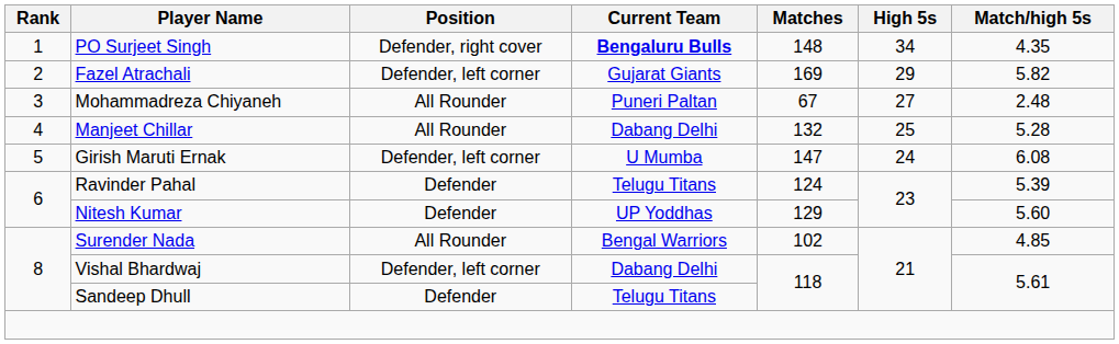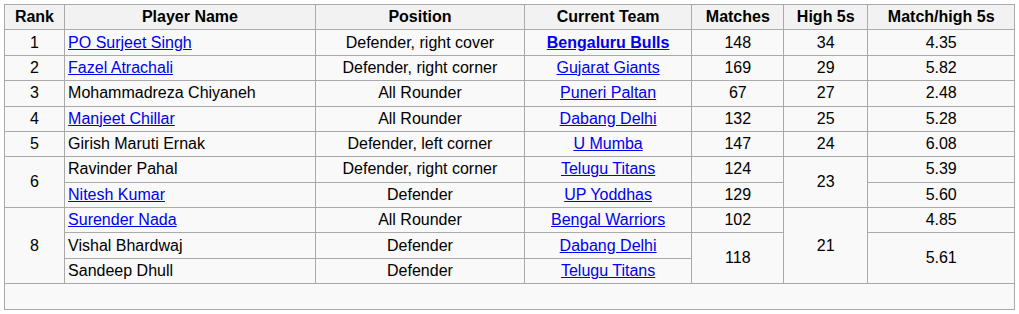Fazel Atrachali | Position: Defender, left corner -> Defender, right corner
Ravinder Pahal | Position: Defender -> Defender, right corner
Vishal Bhardwaj | Position: Defender, left corner -> Defender
